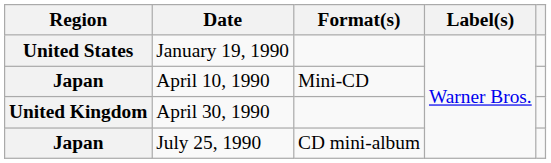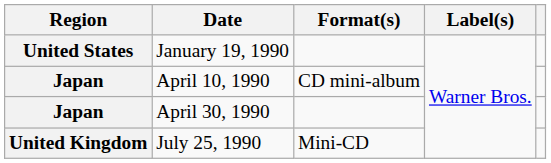April 10, 1990 | Format(s): Mini-CD -> CD mini-album
April 30, 1990 | Region: United Kingdom -> Japan
July 25, 1990 | Region: Japan -> United Kingdom
July 25, 1990 | Format(s): CD mini-album -> Mini-CD
